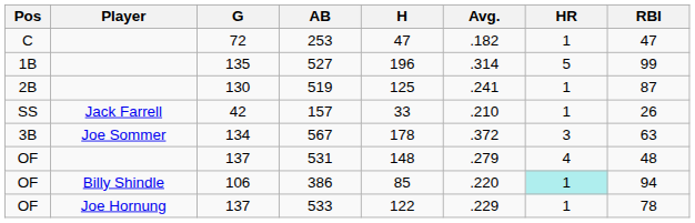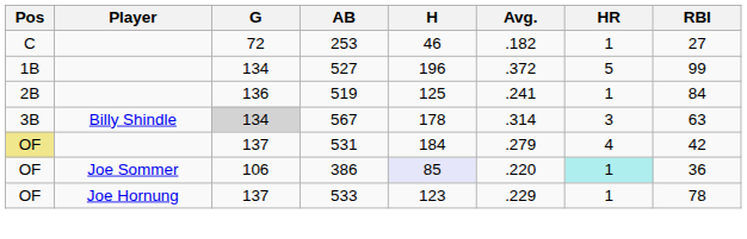253 | H: 47 -> 46
253 | RBI: 47 -> 27
527 | G: 135 -> 134
527 | Avg.: .314 -> .372
519 | G: 130 -> 136
519 | RBI: 87 -> 84
- row: SS | Jack Farrell | 42 | 157 | 33 | .210 | 1 | 26
567 | Player: Joe Sommer -> Billy Shindle
567 | G: no background -> lightgrey background
567 | Avg.: .372 -> .314
531 | Pos: no background -> khaki background
531 | H: 148 -> 184
531 | RBI: 48 -> 42
386 | Player: Billy Shindle -> Joe Sommer
386 | H: no background -> lavender background
386 | RBI: 94 -> 36
533 | H: 122 -> 123
